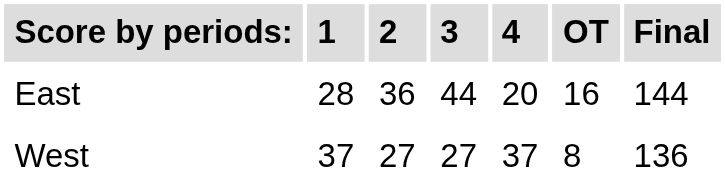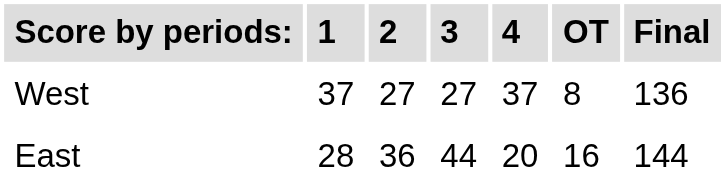rows swapped: West <-> East
